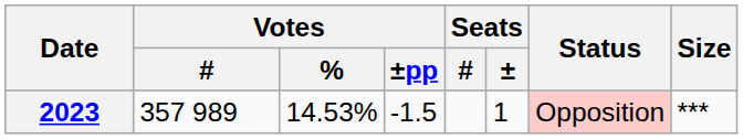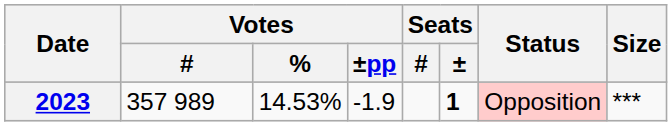2023 | Votes / ±pp: -1.5 -> -1.9
2023 | Seats / ±: normal -> bold
